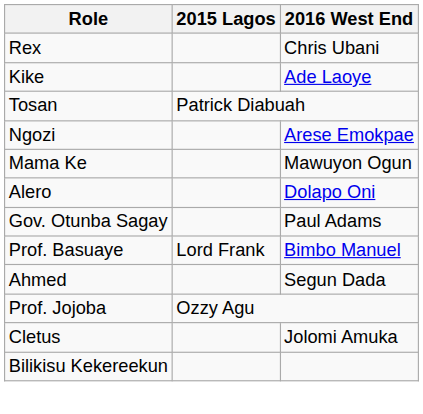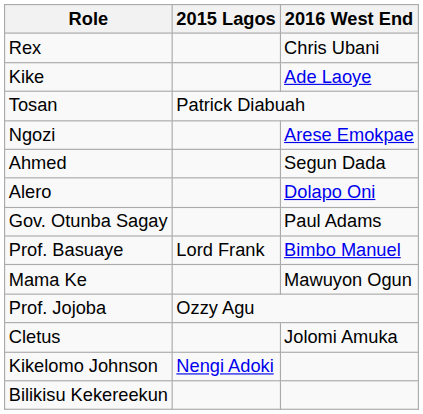rows swapped: Ahmed <-> Mama Ke
+ row: Kikelomo Johnson | Nengi Adoki
